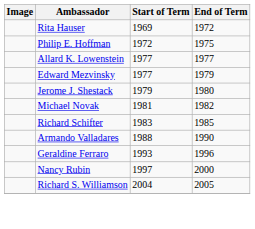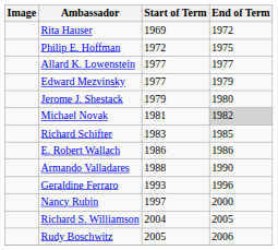Michael Novak | End of Term: no background -> lightgrey background
+ row: E. Robert Wallach | 1986 | 1986
+ row: Rudy Boschwitz | 2005 | 2006
